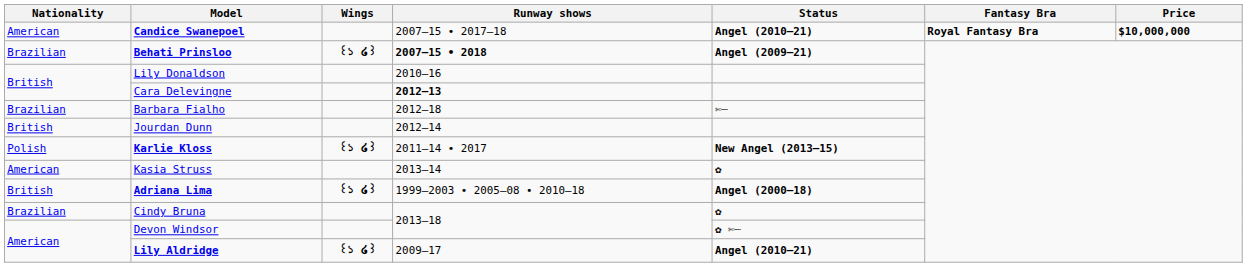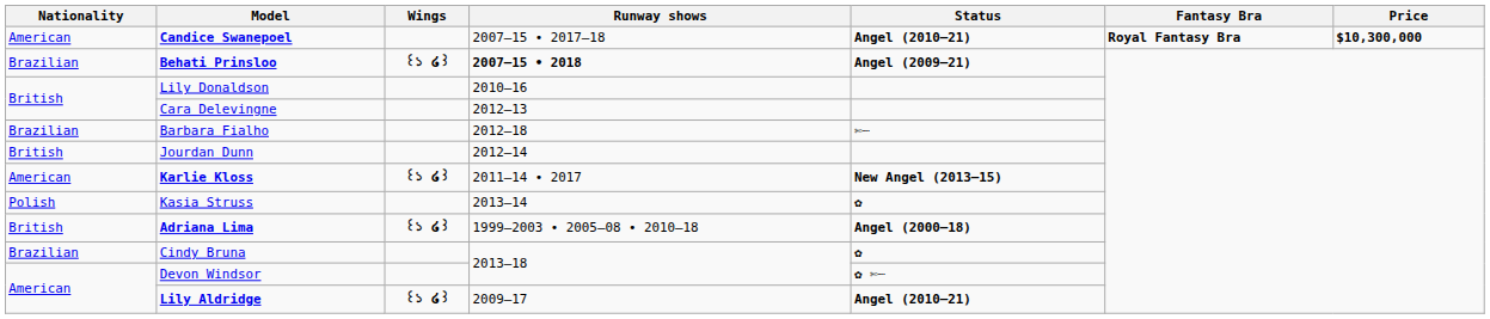Candice Swanepoel | Price: $10,000,000 -> $10,300,000
Cara Delevingne | Runway shows: bold -> normal
Karlie Kloss | Nationality: Polish -> American
Kasia Struss | Nationality: American -> Polish
